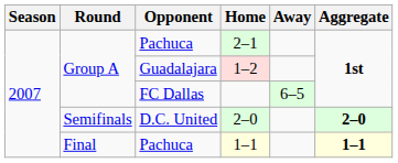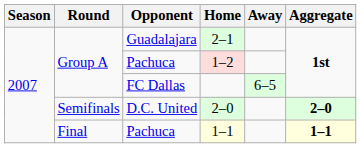2–1 | Opponent: Pachuca -> Guadalajara
1–2 | Opponent: Guadalajara -> Pachuca
